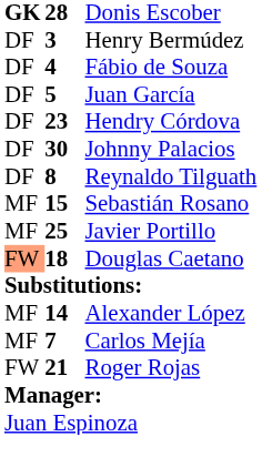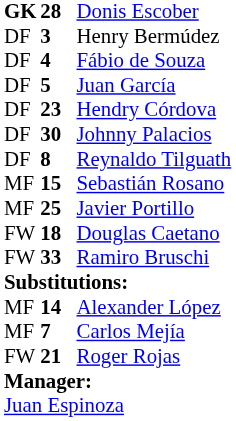Douglas Caetano | column 1: lightsalmon background -> no background
+ row: FW | 33 | Ramiro Bruschi
